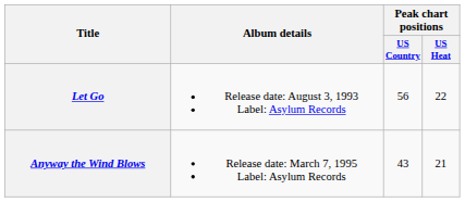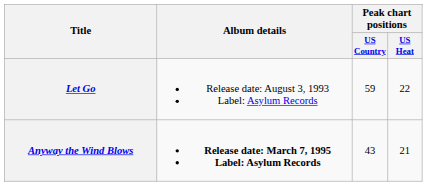Let Go | Peak chart positions / US Country: 56 -> 59
Anyway the Wind Blows | Album details: normal -> bold
